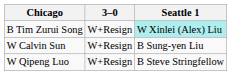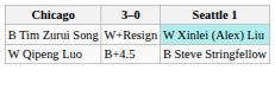- row: W Calvin Sun | W+Resign | B Sung-yen Liu
W Qipeng Luo | 3–0: W+Resign -> B+4.5
